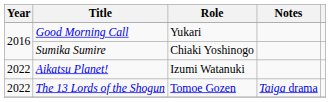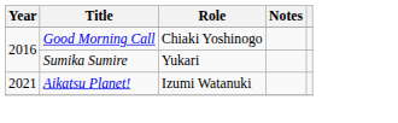Good Morning Call | Role: Yukari -> Chiaki Yoshinogo
Sumika Sumire | Role: Chiaki Yoshinogo -> Yukari
Aikatsu Planet! | Year: 2022 -> 2021
- row: 2022 | The 13 Lords of the Shogun | Tomoe Gozen | Taiga drama
